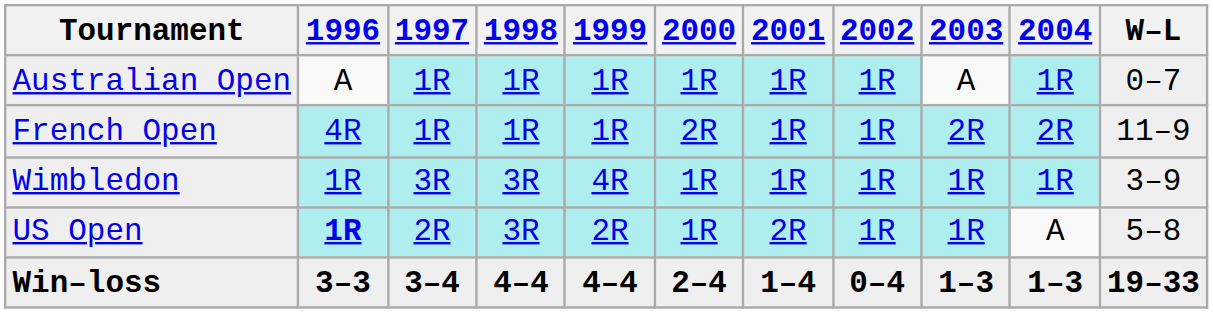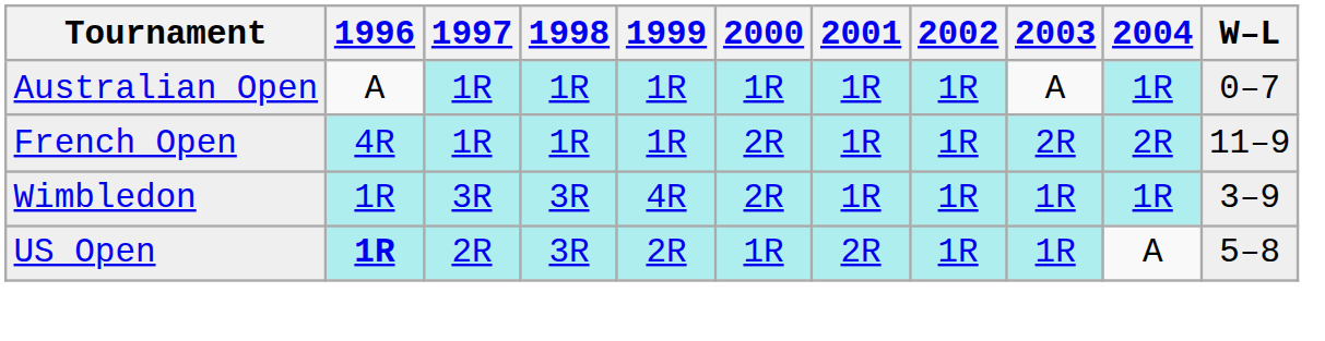Wimbledon | 2000: 1R -> 2R
- row: Win–loss | 3–3 | 3–4 | 4–4 | 4–4 | 2–4 | 1–4 | 0–4 | 1–3 | 1–3 | 19–33
